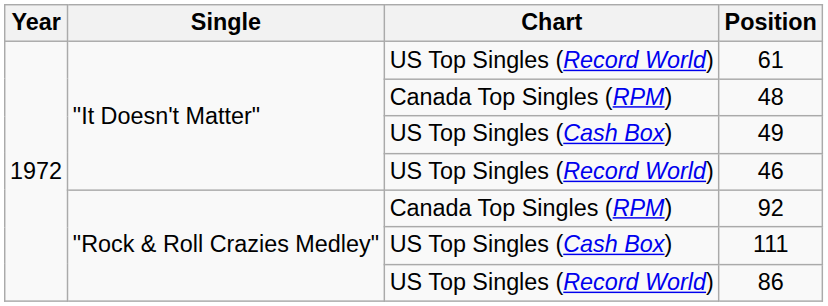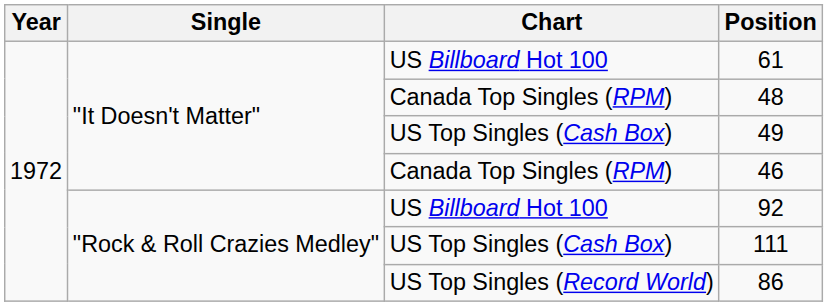61 | Chart: US Top Singles (Record World) -> US Billboard Hot 100
46 | Chart: US Top Singles (Record World) -> Canada Top Singles (RPM)
92 | Chart: Canada Top Singles (RPM) -> US Billboard Hot 100
